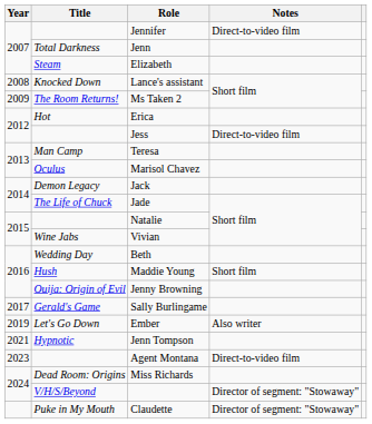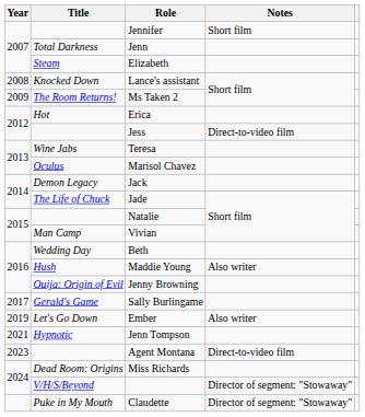Jennifer | Notes: Direct-to-video film -> Short film
Teresa | Title: Man Camp -> Wine Jabs
Vivian | Title: Wine Jabs -> Man Camp
Maddie Young | Notes: Short film -> Also writer
